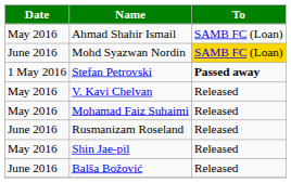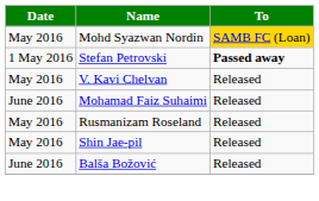- row: May 2016 | Ahmad Shahir Ismail | SAMB FC (Loan)
Mohd Syazwan Nordin | Date: June 2016 -> May 2016
Mohamad Faiz Suhaimi | Date: May 2016 -> June 2016
Rusmanizam Roseland | Date: June 2016 -> May 2016
